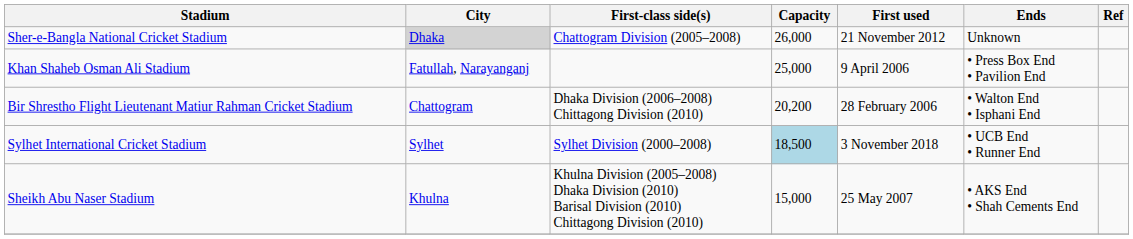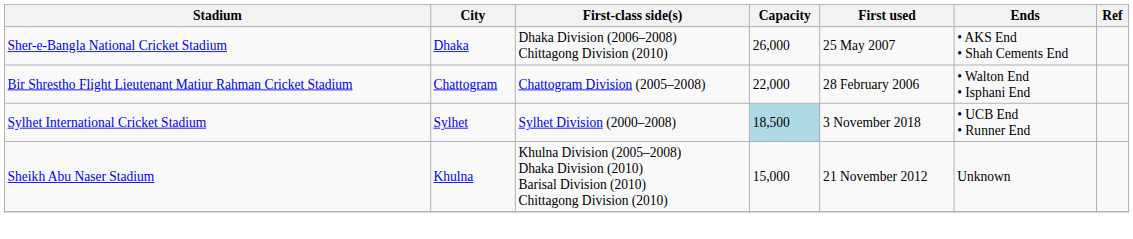Sher-e-Bangla National Cricket Stadium | City: lightgrey background -> no background
Sher-e-Bangla National Cricket Stadium | First-class side(s): Chattogram Division (2005–2008) -> Dhaka Division (2006–2008) Chittagong Division (2010)
Sher-e-Bangla National Cricket Stadium | First used: 21 November 2012 -> 25 May 2007
Sher-e-Bangla National Cricket Stadium | Ends: Unknown -> • AKS End • Shah Cements End
- row: Khan Shaheb Osman Ali Stadium | Fatullah, Narayanganj | 25,000 | 9 April 2006 | • Press Box End • Pavilion End
Bir Shrestho Flight Lieutenant Matiur Rahman Cricket Stadium | First-class side(s): Dhaka Division (2006–2008) Chittagong Division (2010) -> Chattogram Division (2005–2008)
Bir Shrestho Flight Lieutenant Matiur Rahman Cricket Stadium | Capacity: 20,200 -> 22,000
Sheikh Abu Naser Stadium | First used: 25 May 2007 -> 21 November 2012
Sheikh Abu Naser Stadium | Ends: • AKS End • Shah Cements End -> Unknown
